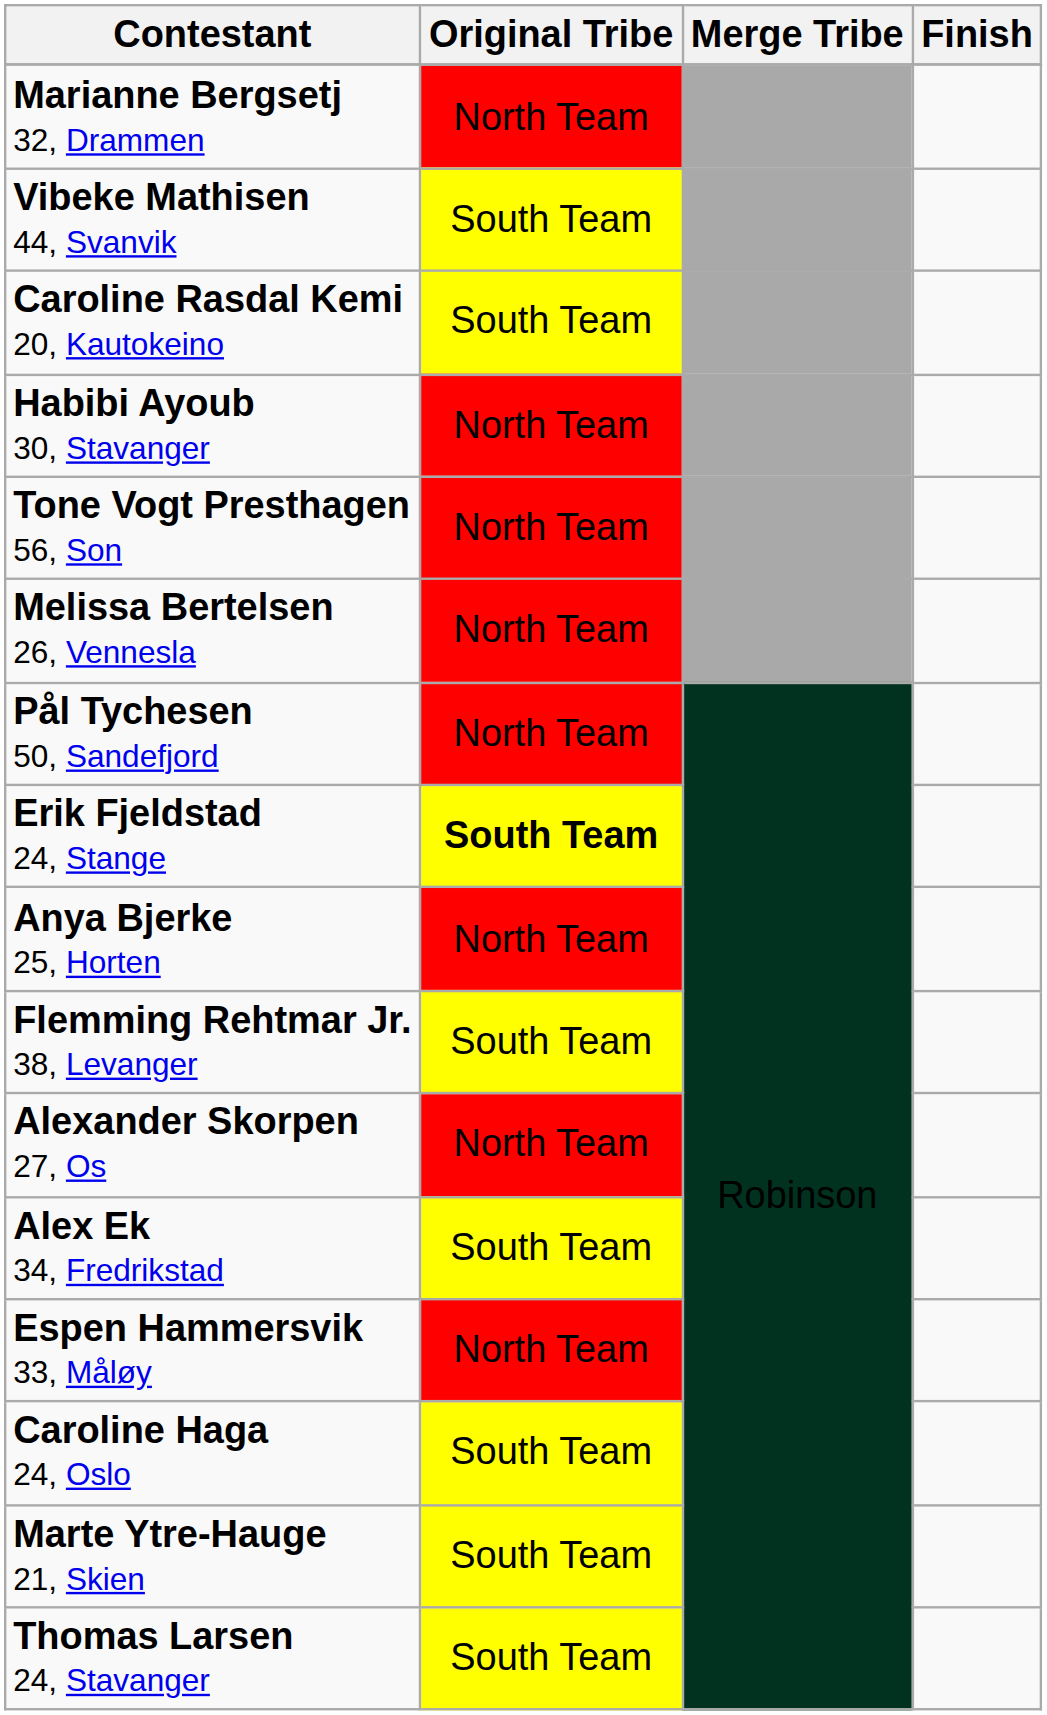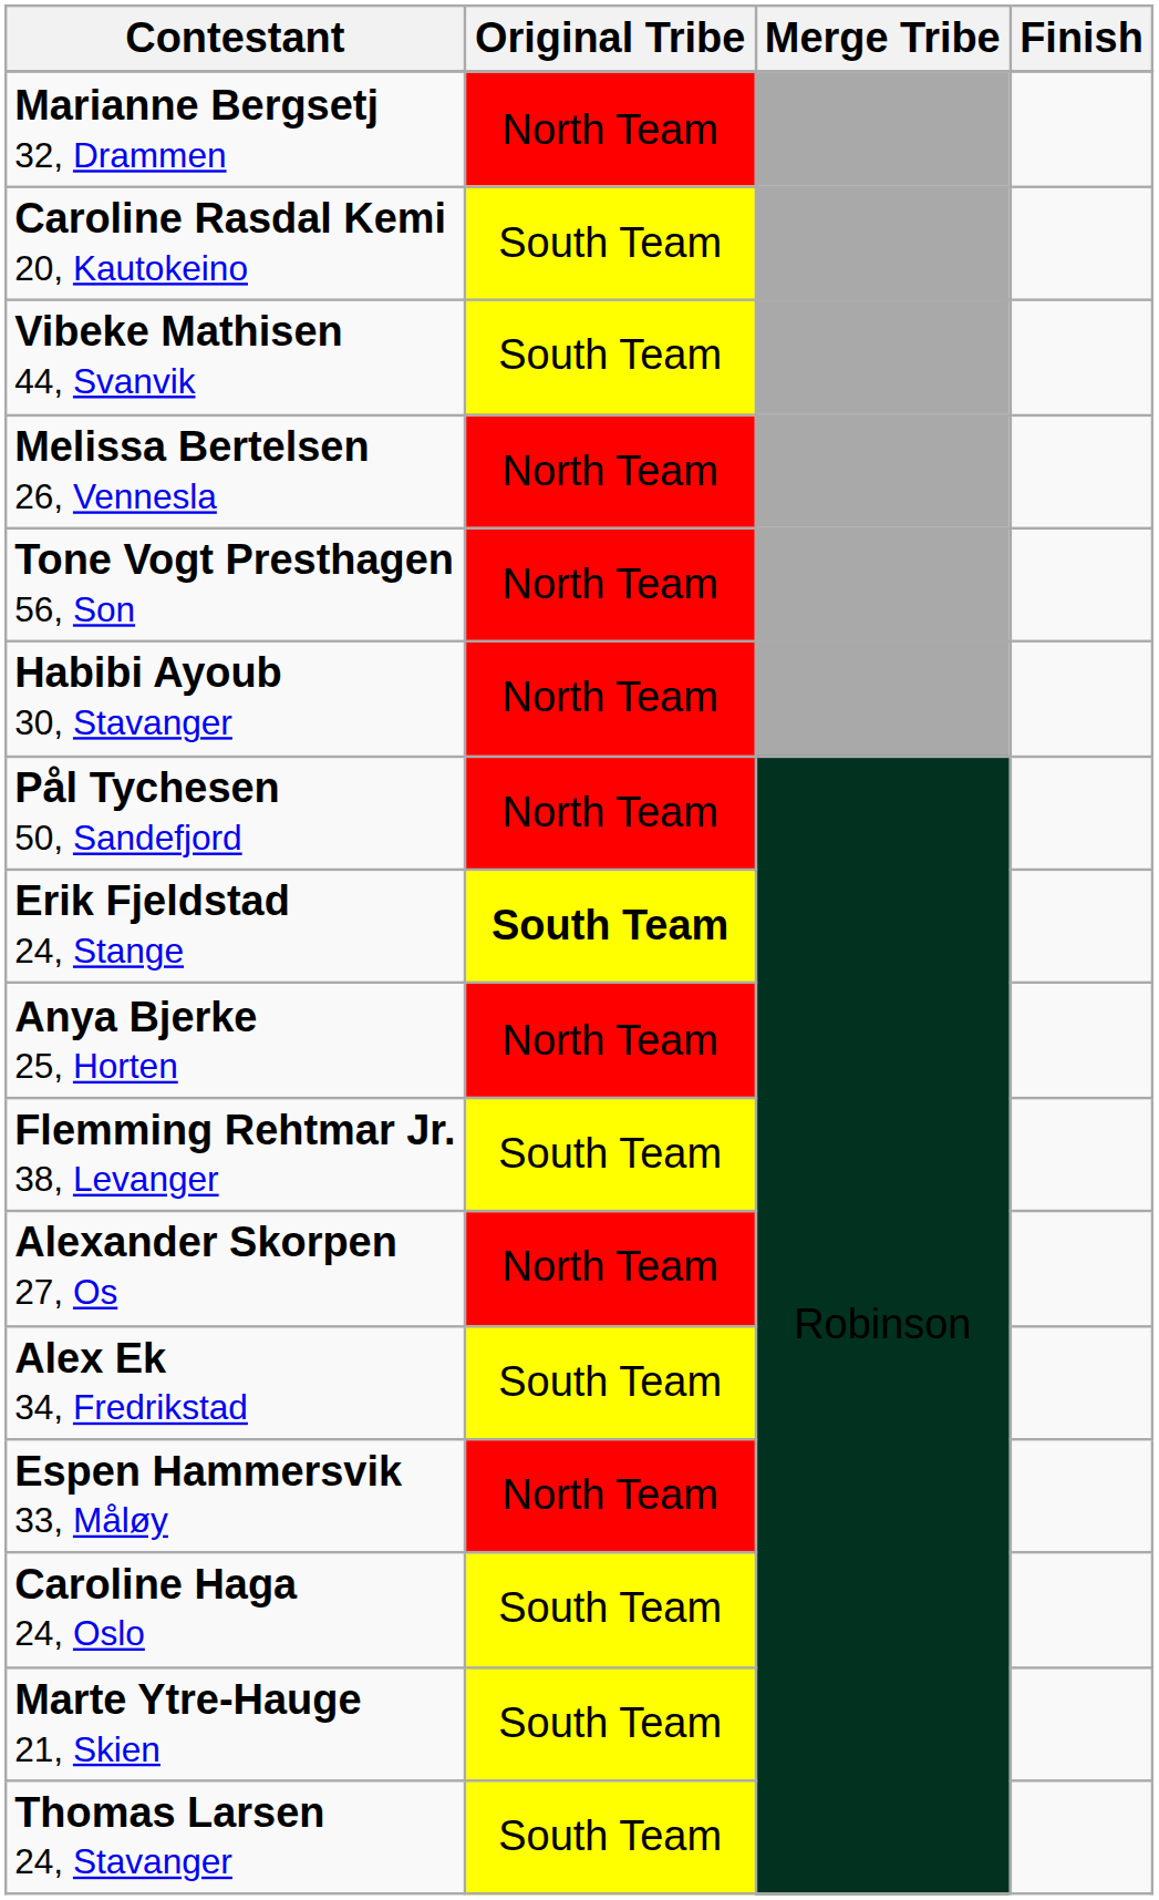rows swapped: Vibeke Mathisen 44, Svanvik <-> Caroline Rasdal Kemi 20, Kautokeino
rows swapped: Habibi Ayoub 30, Stavanger <-> Melissa Bertelsen 26, Vennesla
